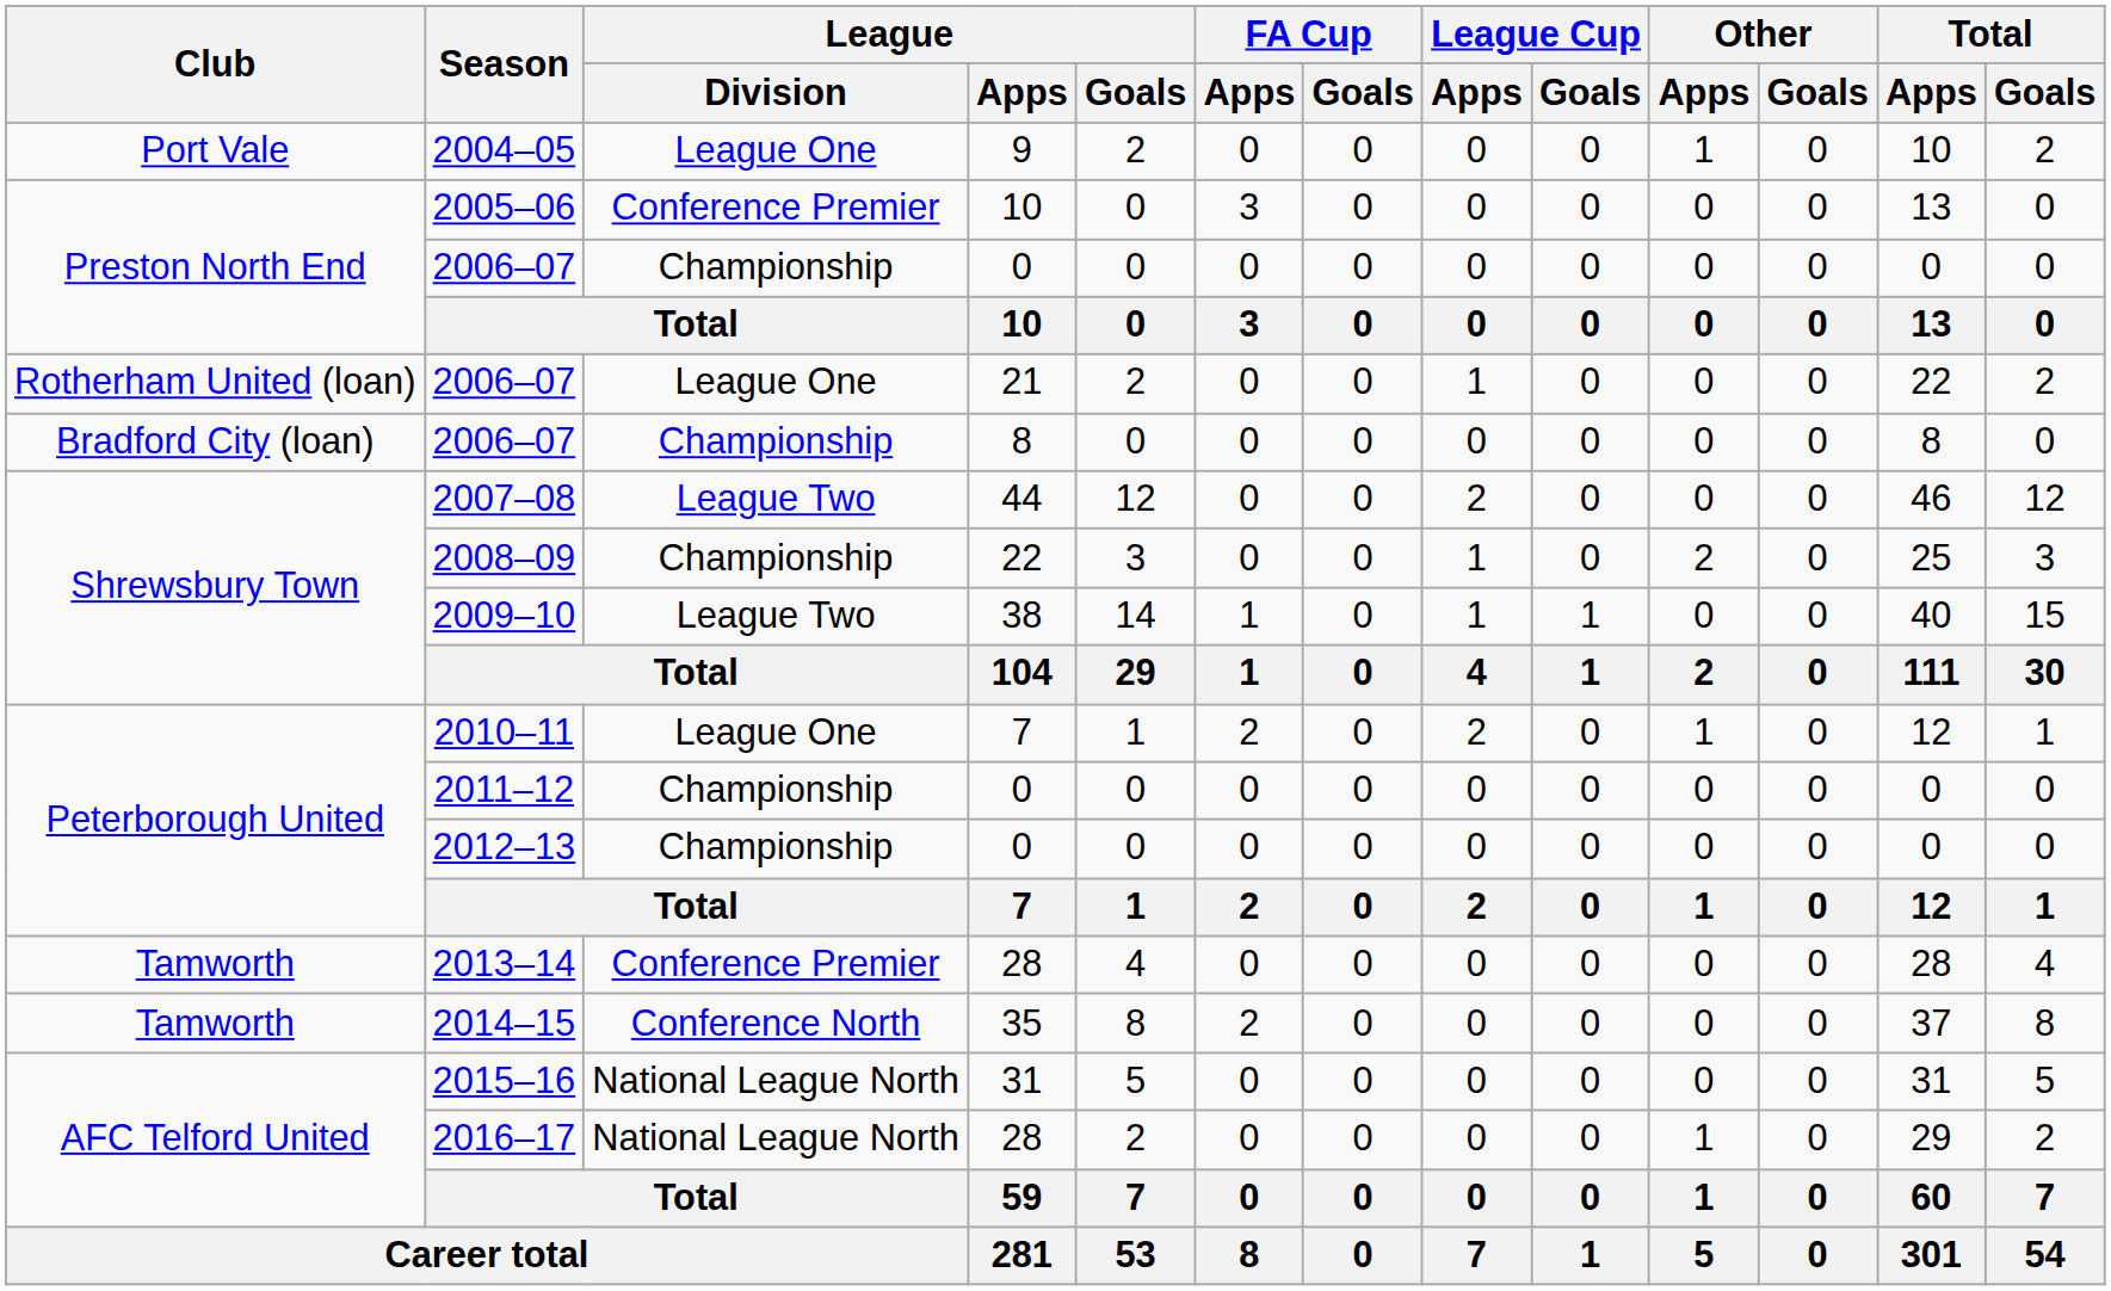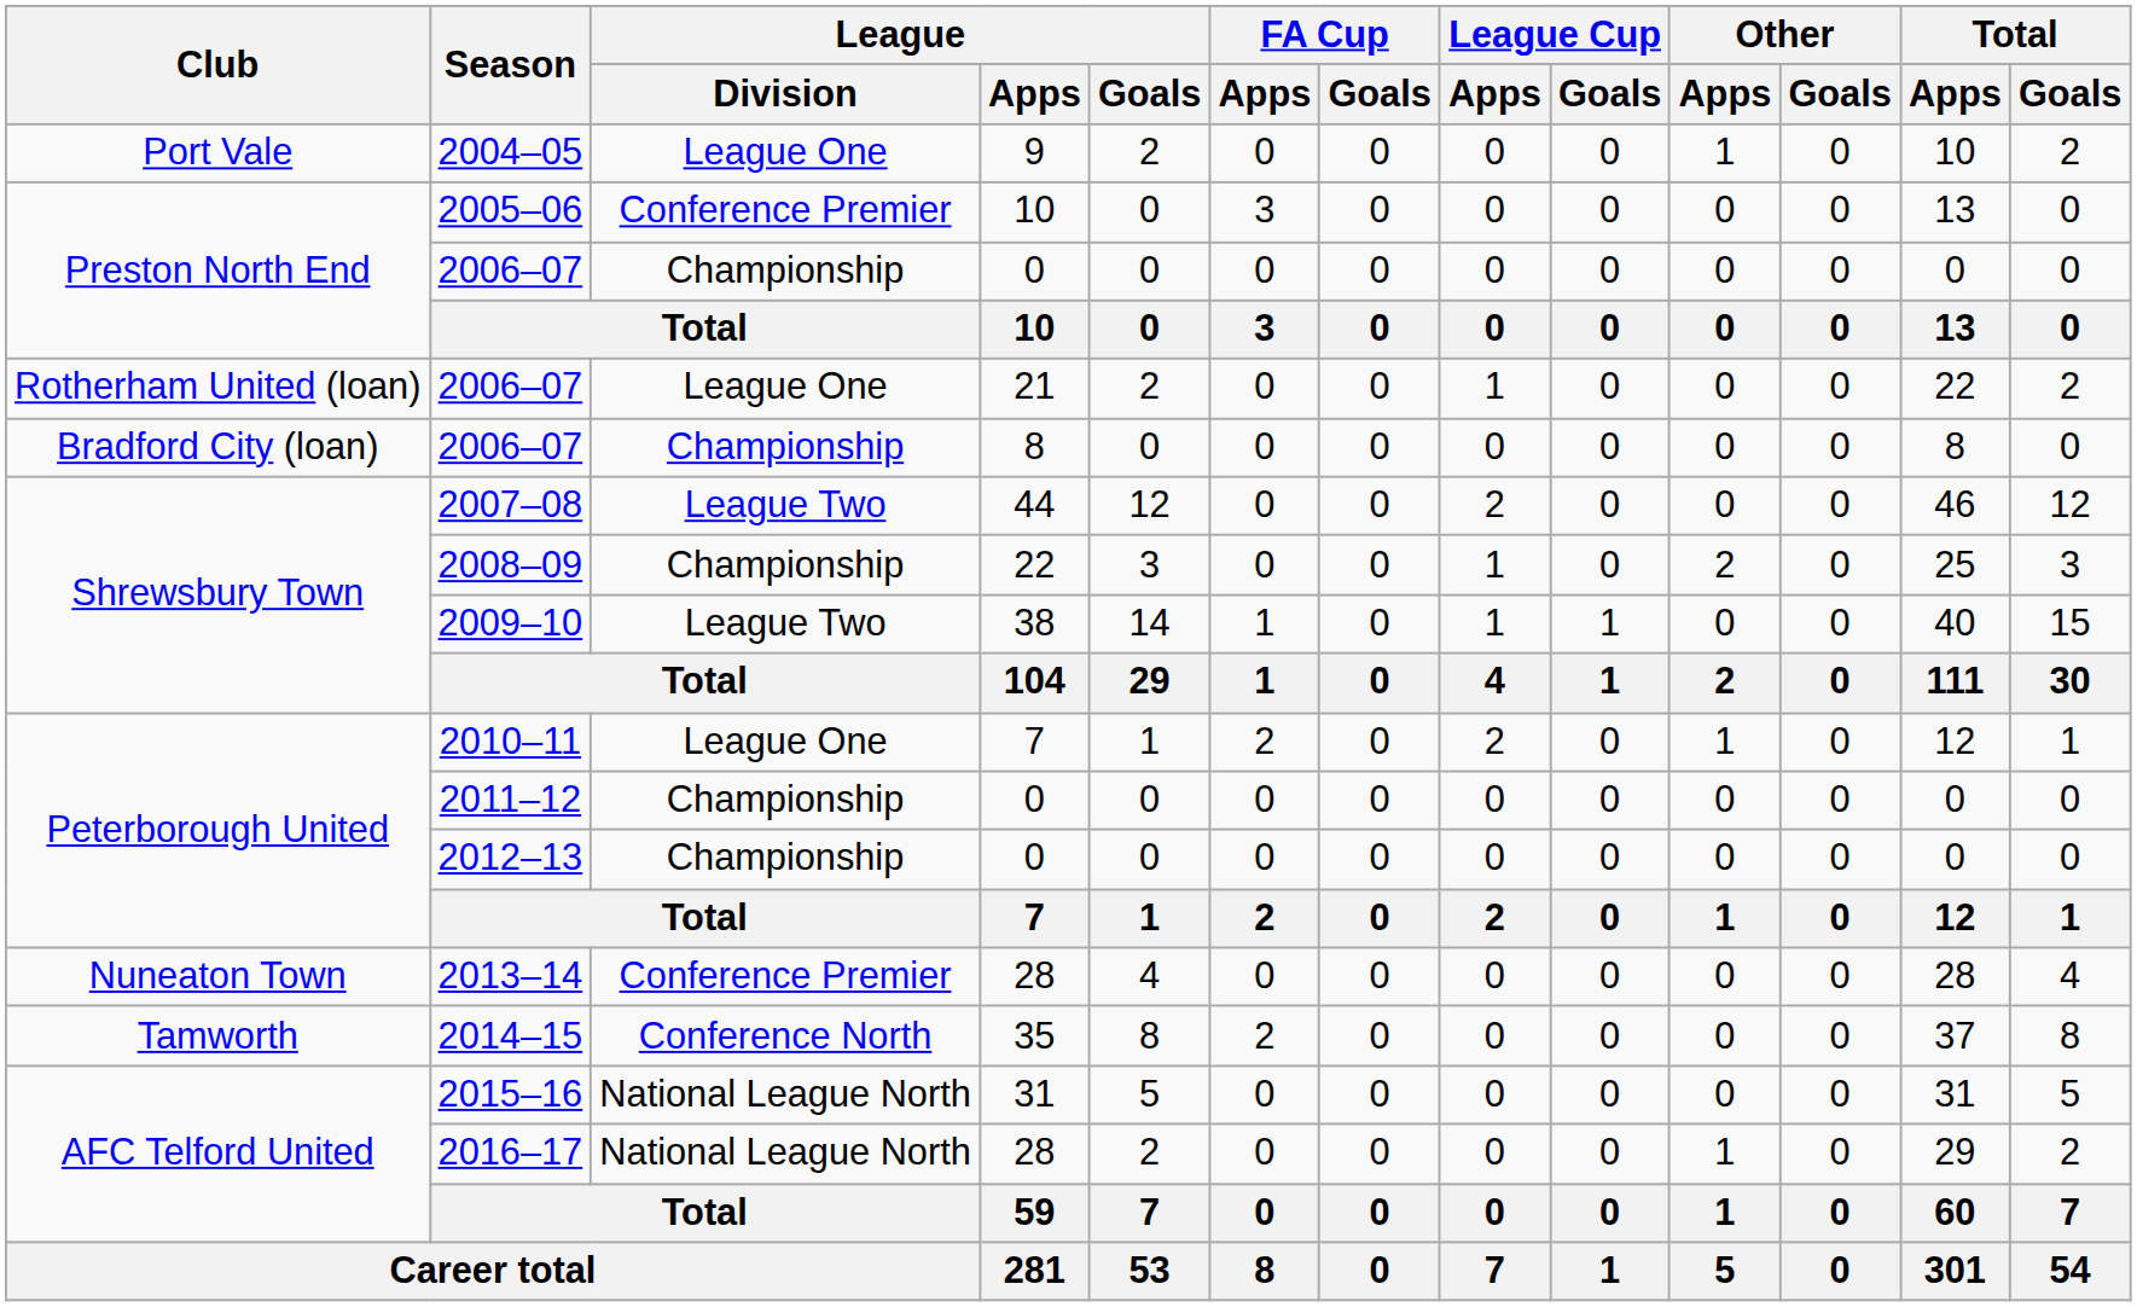2013–14 | Club: Tamworth -> Nuneaton Town
